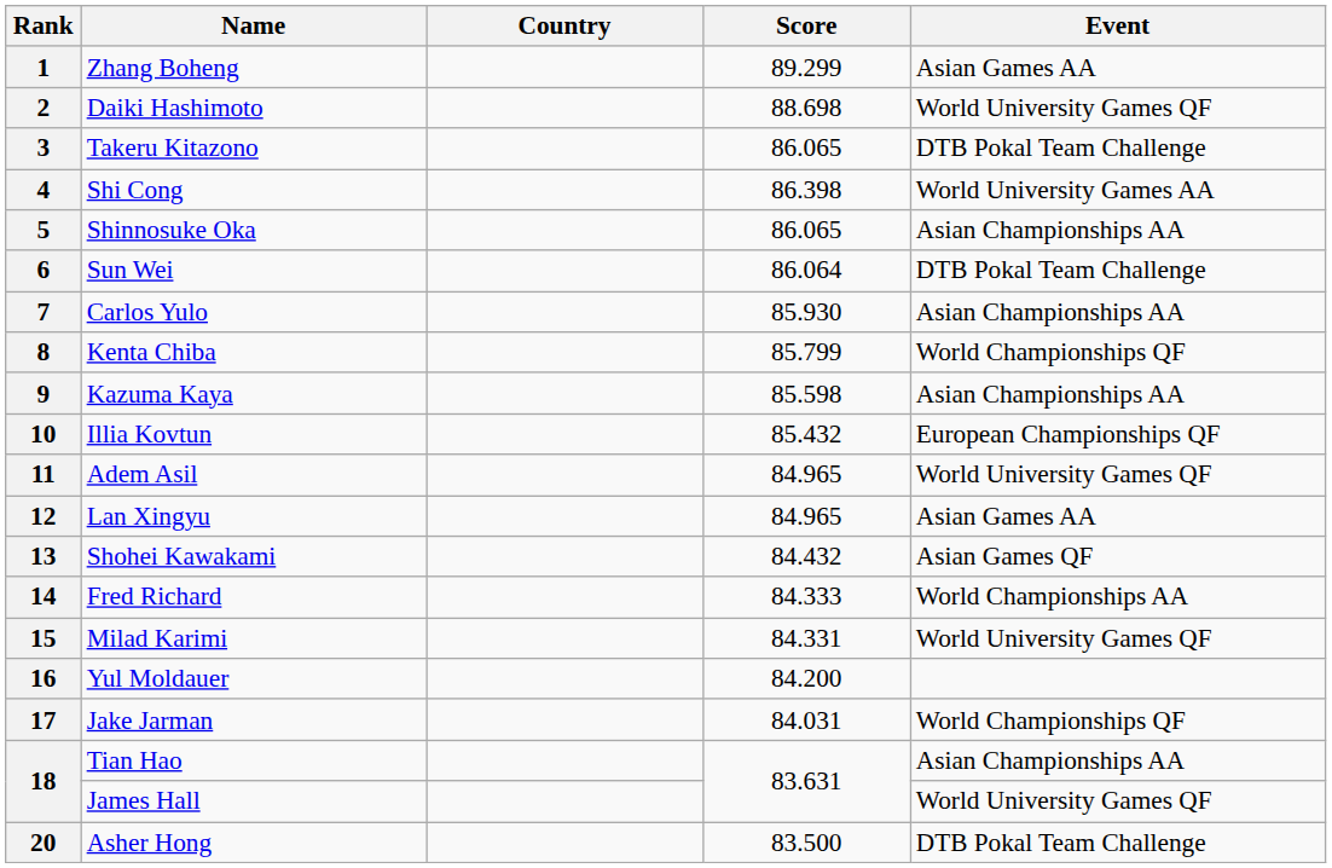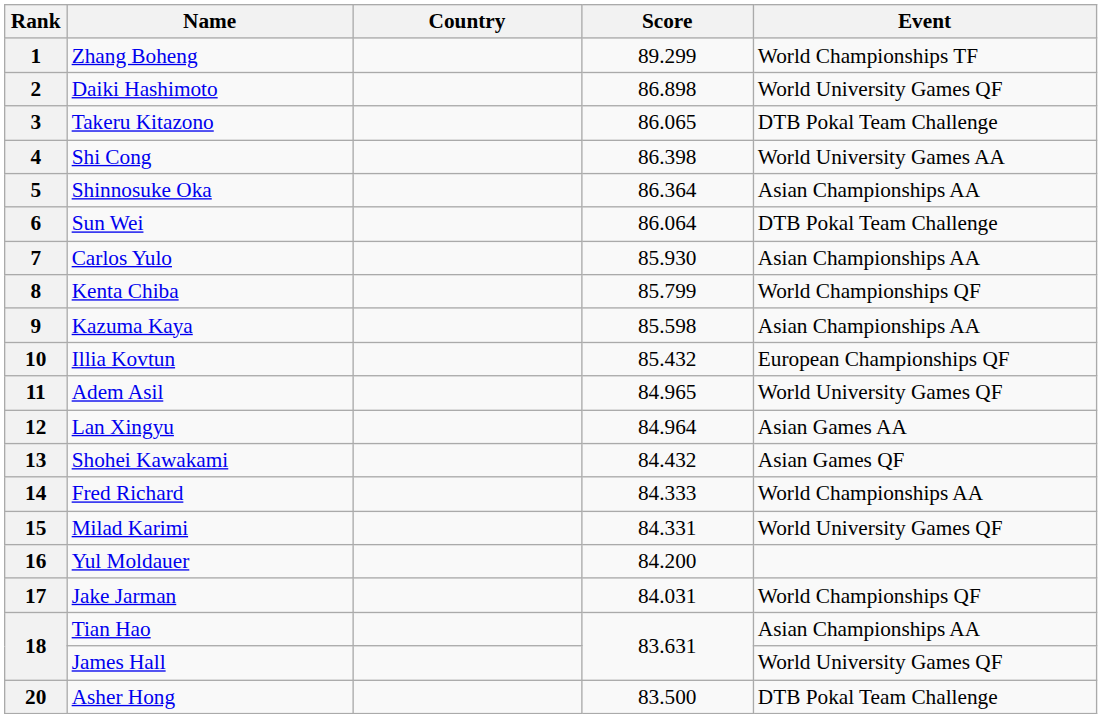1 | Event: Asian Games AA -> World Championships TF
2 | Score: 88.698 -> 86.898
5 | Score: 86.065 -> 86.364
12 | Score: 84.965 -> 84.964
